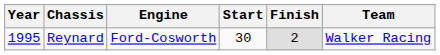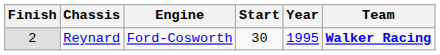columns swapped: Year <-> Finish
Reynard | Team: normal -> bold
